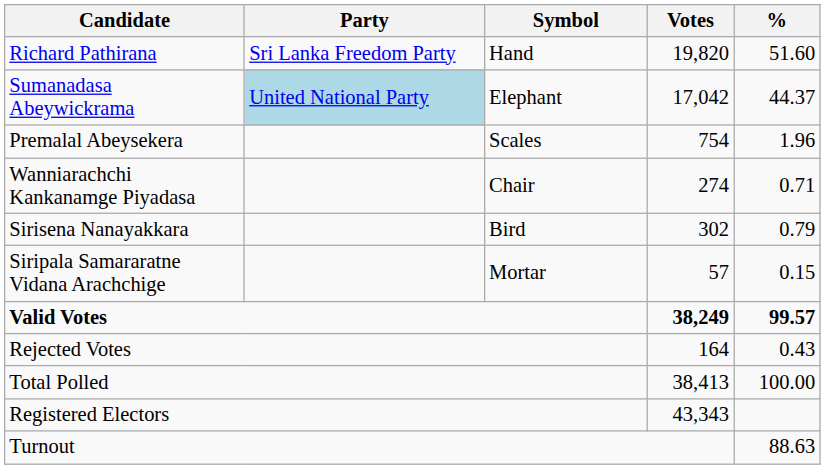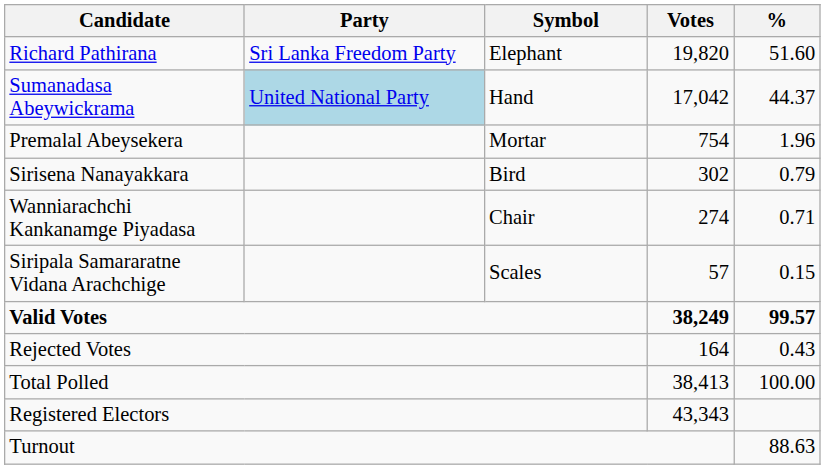Richard Pathirana | Symbol: Hand -> Elephant
Sumanadasa Abeywickrama | Symbol: Elephant -> Hand
Premalal Abeysekera | Symbol: Scales -> Mortar
rows swapped: Sirisena Nanayakkara <-> Wanniarachchi Kankanamge Piyadasa
Siripala Samararatne Vidana Arachchige | Symbol: Mortar -> Scales
